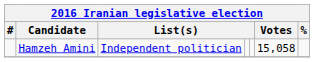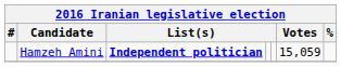Hamzeh Amini | column 3: normal -> bold
Hamzeh Amini | Votes: 15,058 -> 15,059
